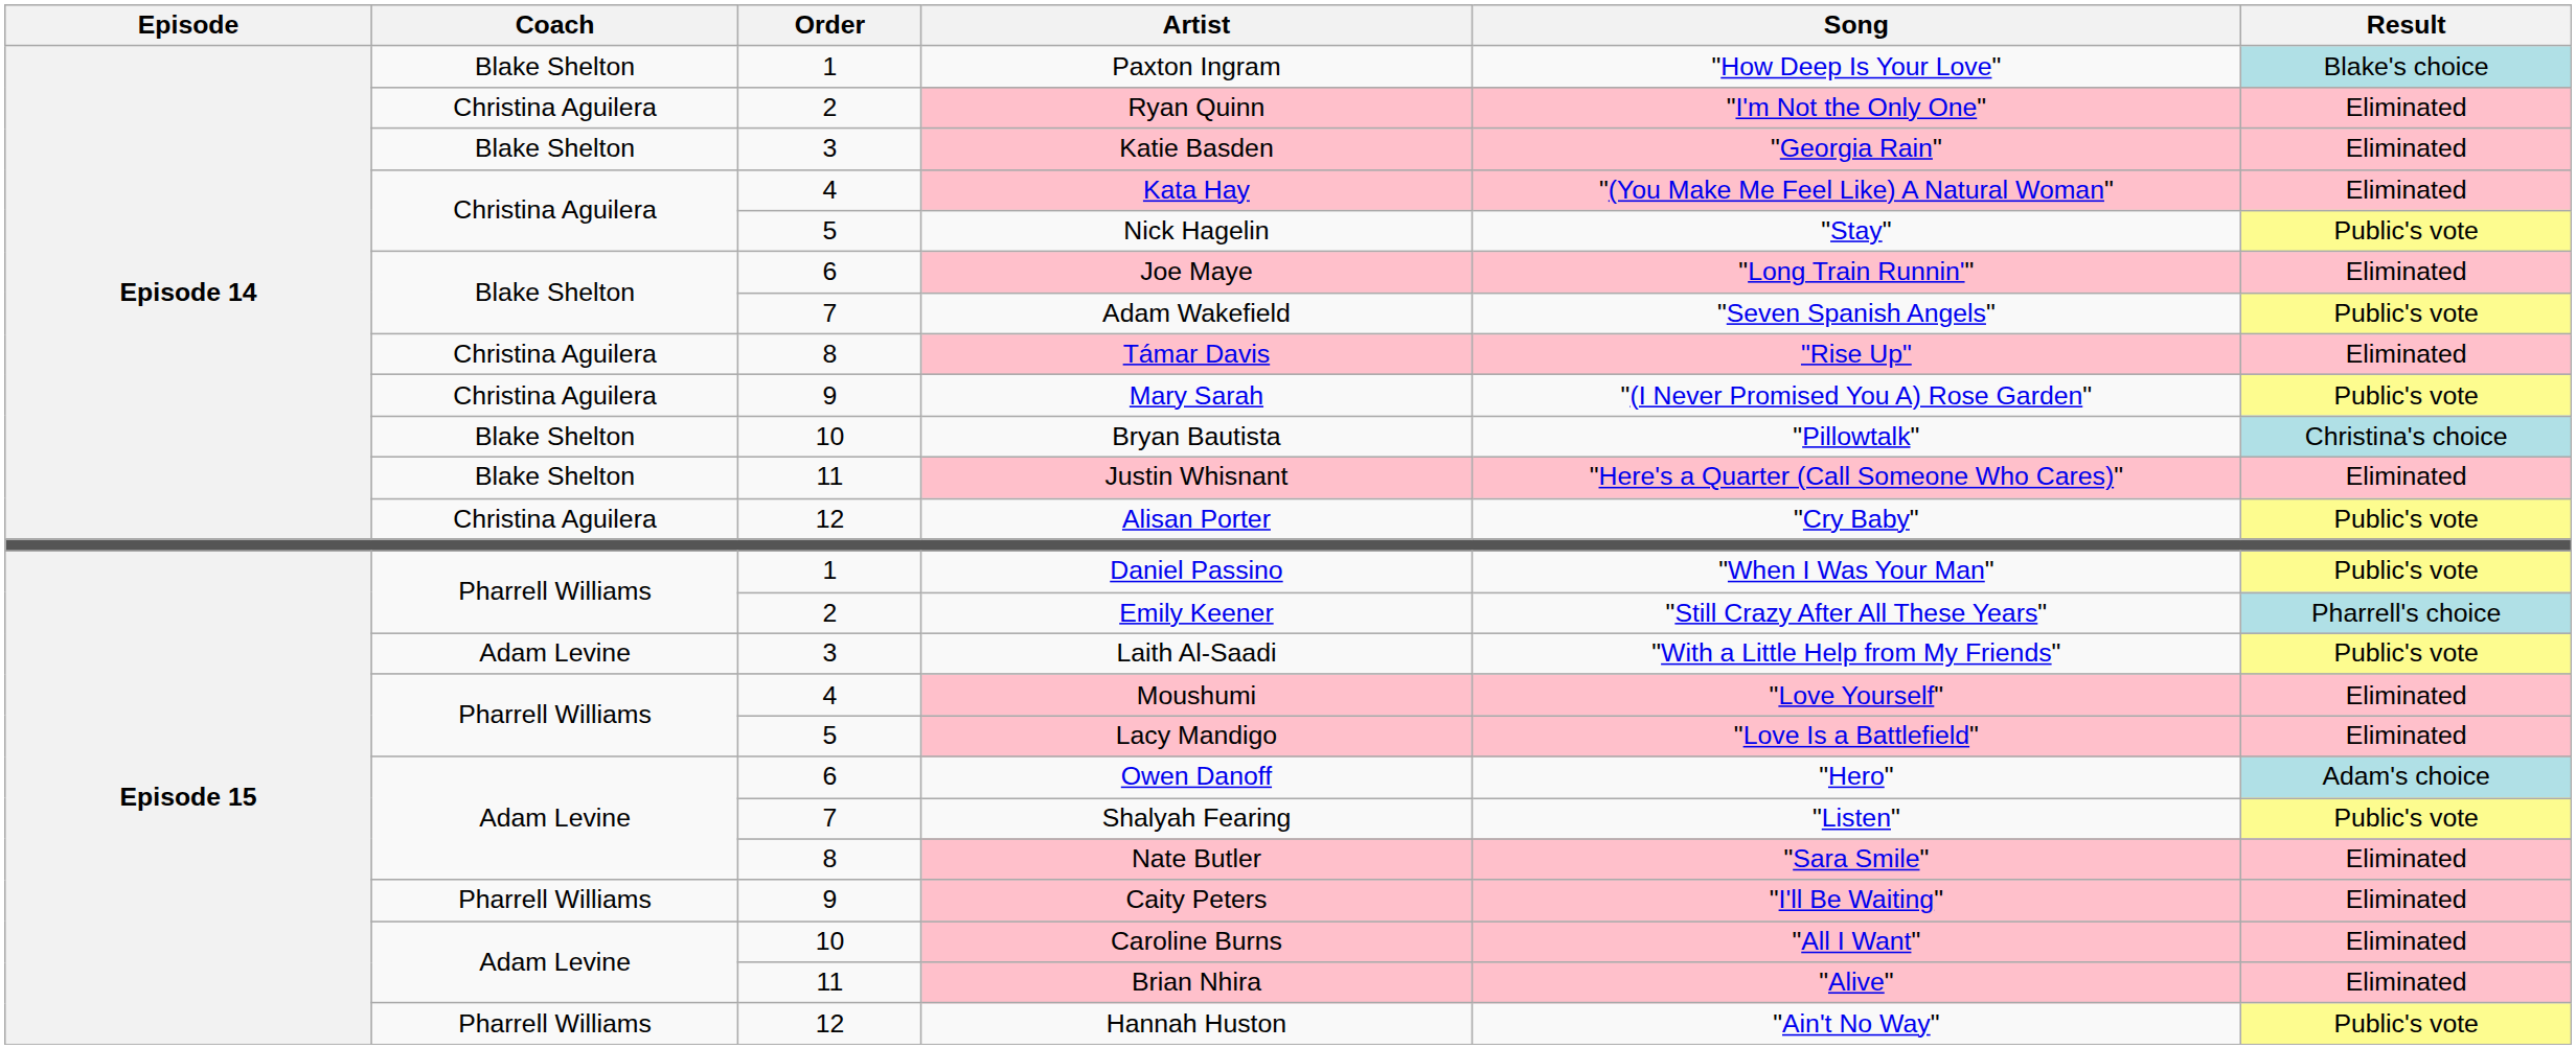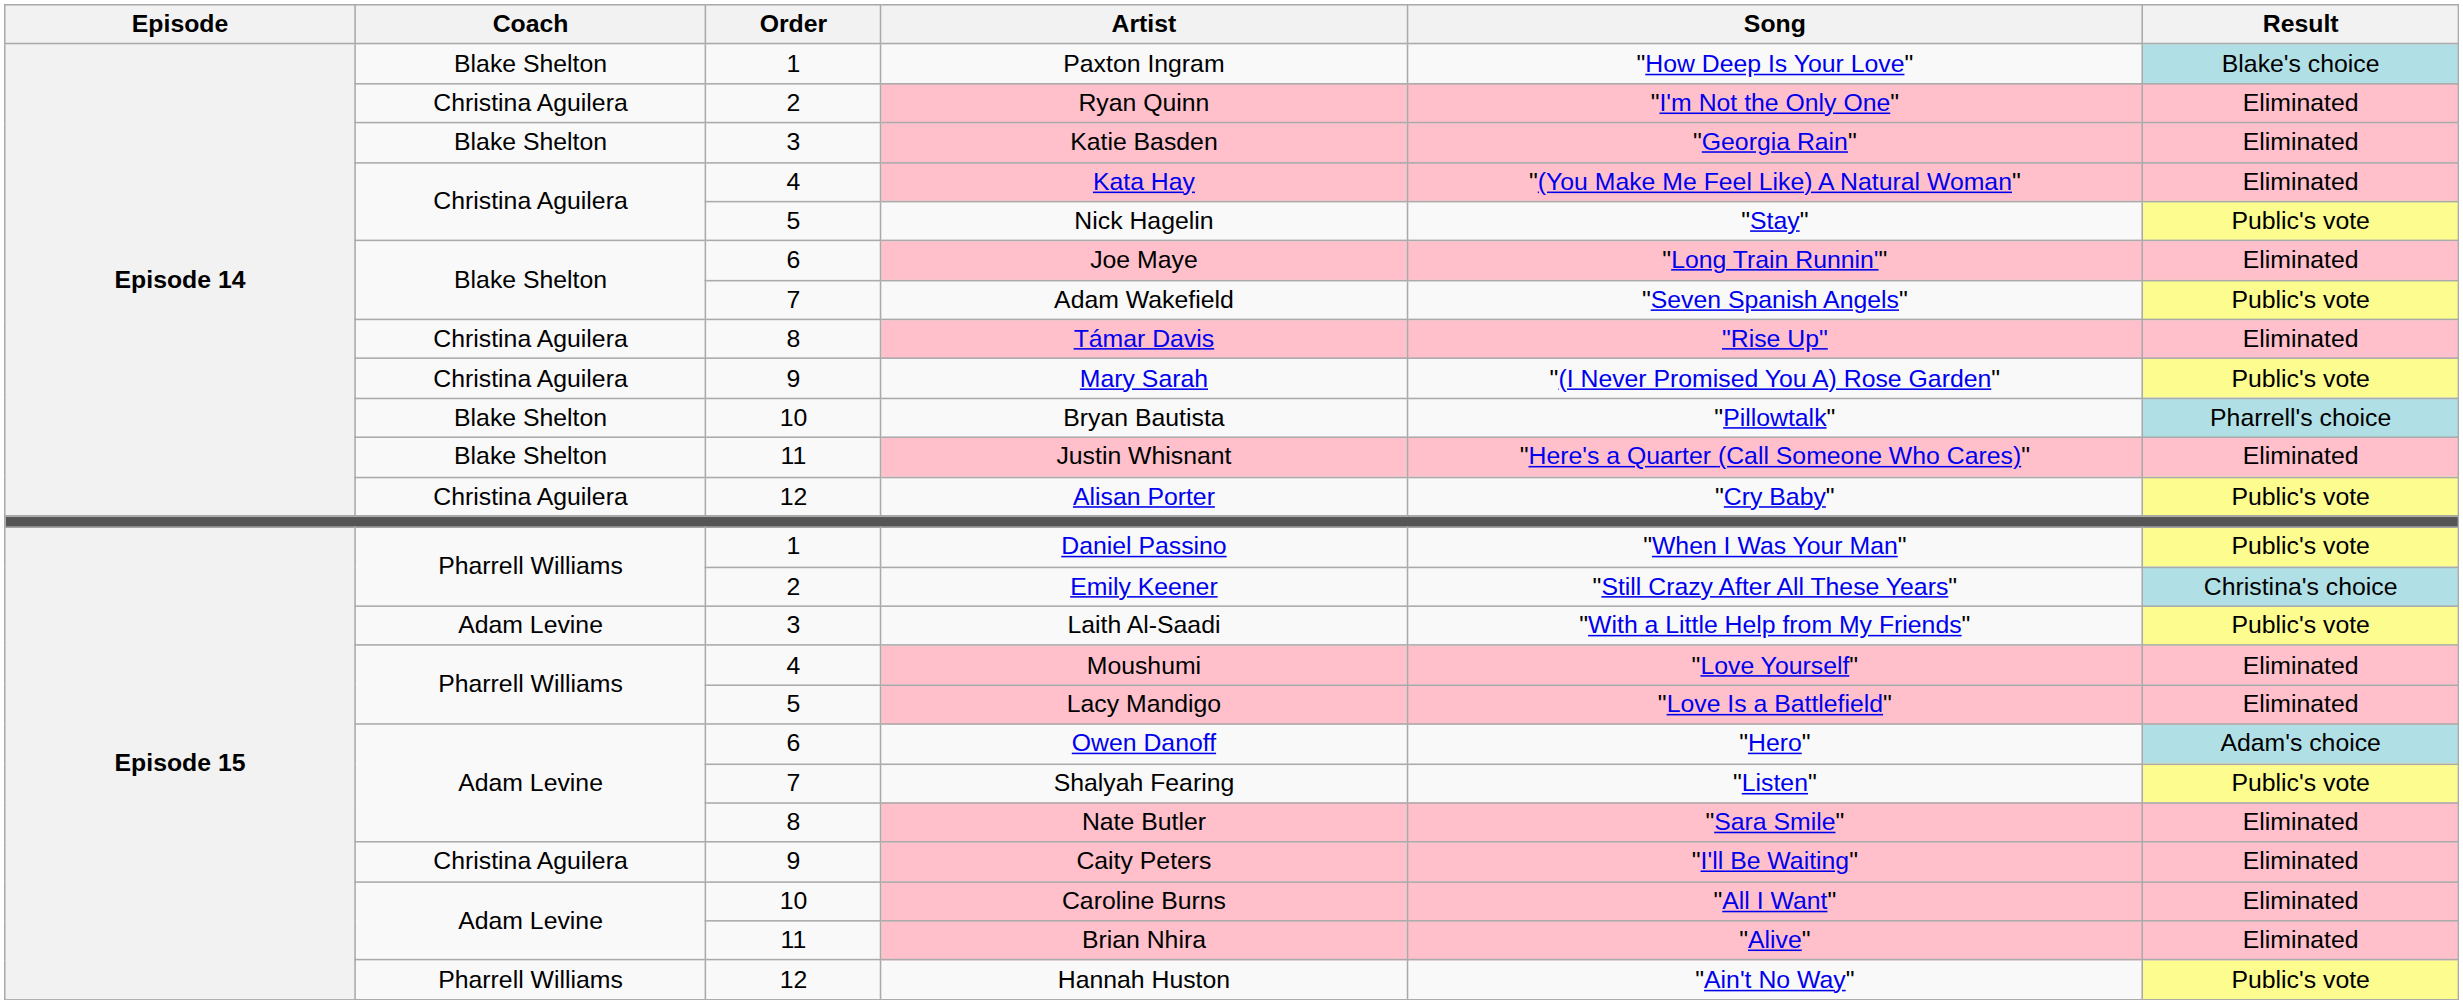Bryan Bautista | Result: Christina's choice -> Pharrell's choice
Emily Keener | Result: Pharrell's choice -> Christina's choice
Caity Peters | Coach: Pharrell Williams -> Christina Aguilera
